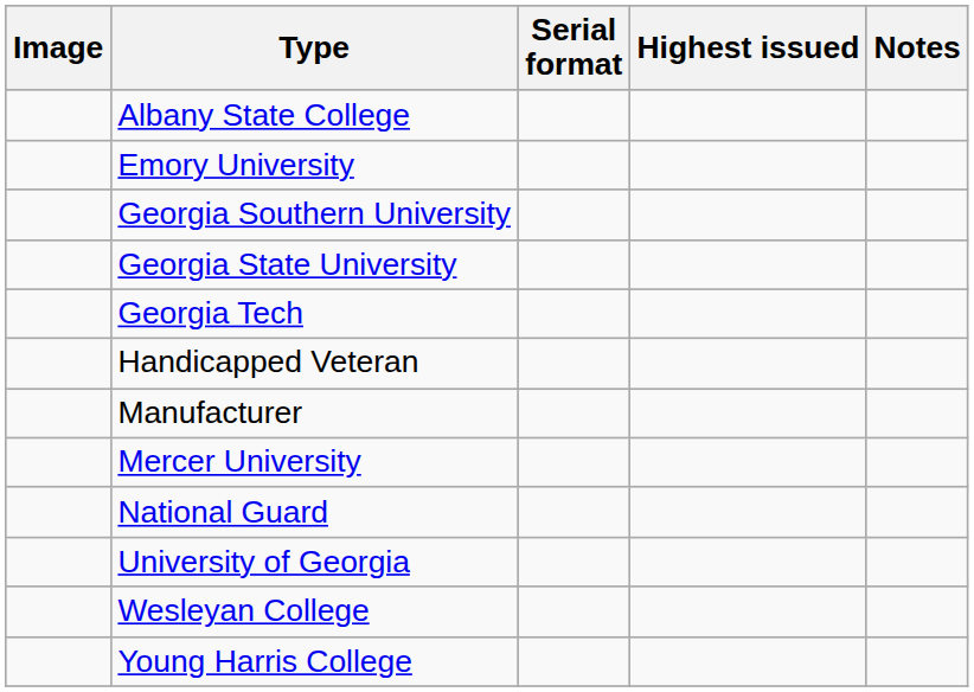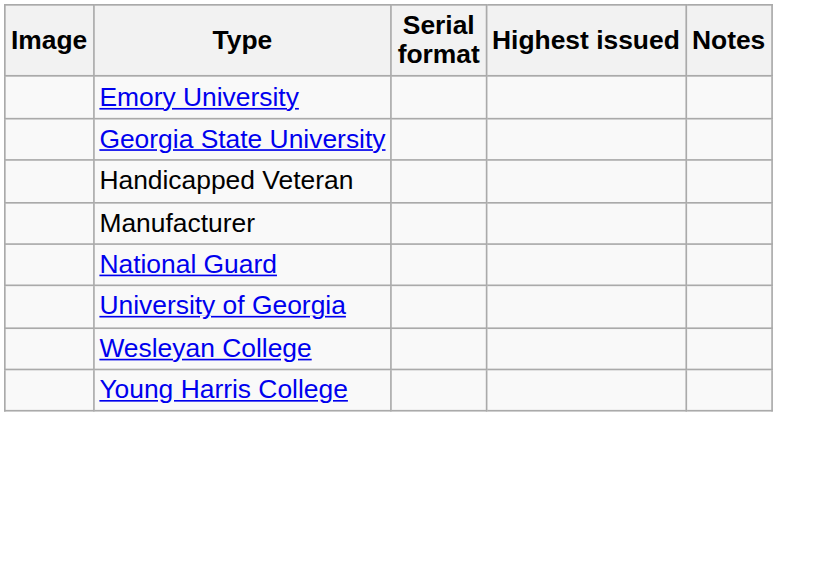- row: Albany State College
- row: Georgia Southern University
- row: Georgia Tech
- row: Mercer University
